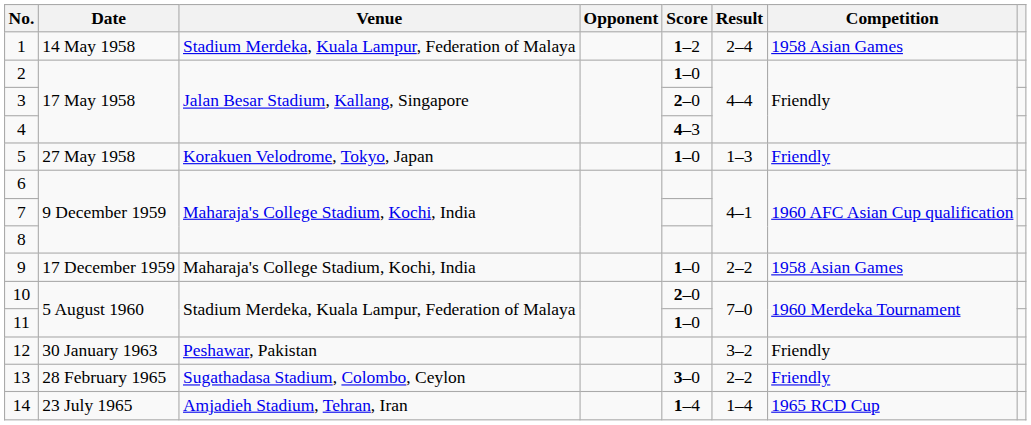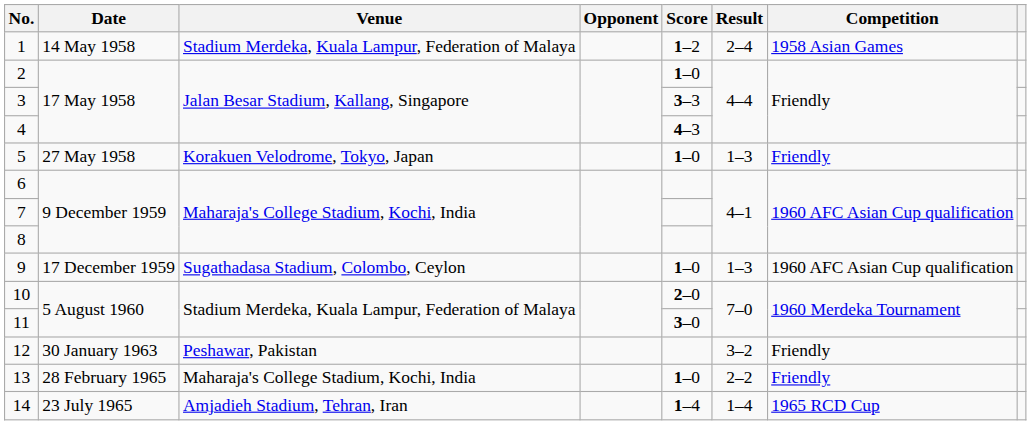3 | Score: 2–0 -> 3–3
9 | Venue: Maharaja's College Stadium, Kochi, India -> Sugathadasa Stadium, Colombo, Ceylon
9 | Result: 2–2 -> 1–3
9 | Competition: 1958 Asian Games -> 1960 AFC Asian Cup qualification
11 | Score: 1–0 -> 3–0
13 | Venue: Sugathadasa Stadium, Colombo, Ceylon -> Maharaja's College Stadium, Kochi, India
13 | Score: 3–0 -> 1–0
